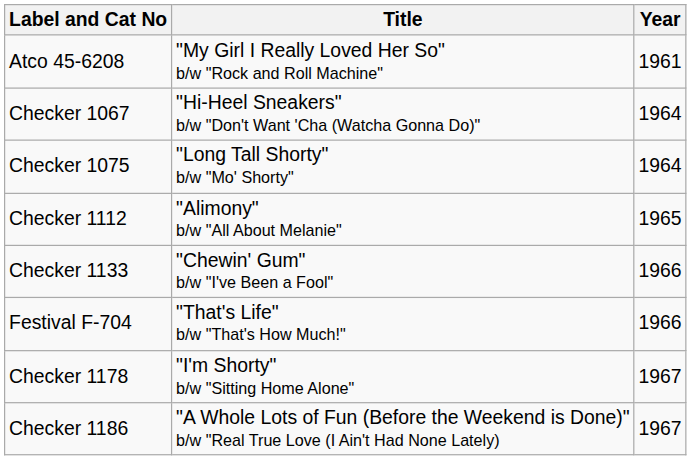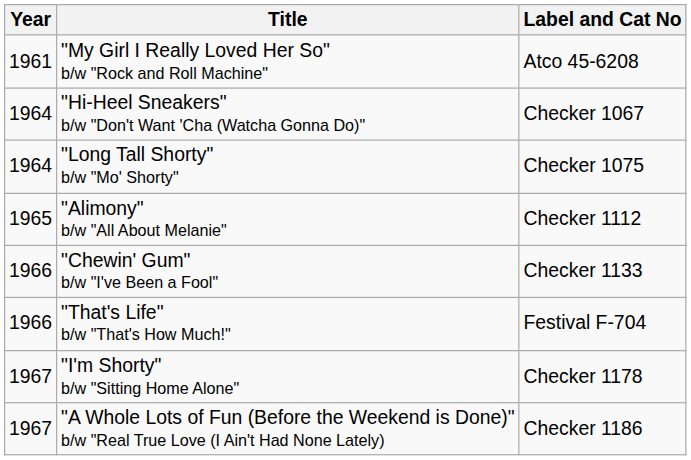columns swapped: Year <-> Label and Cat No
